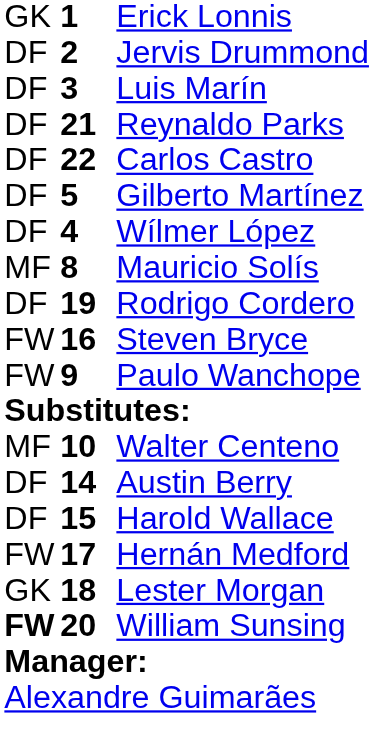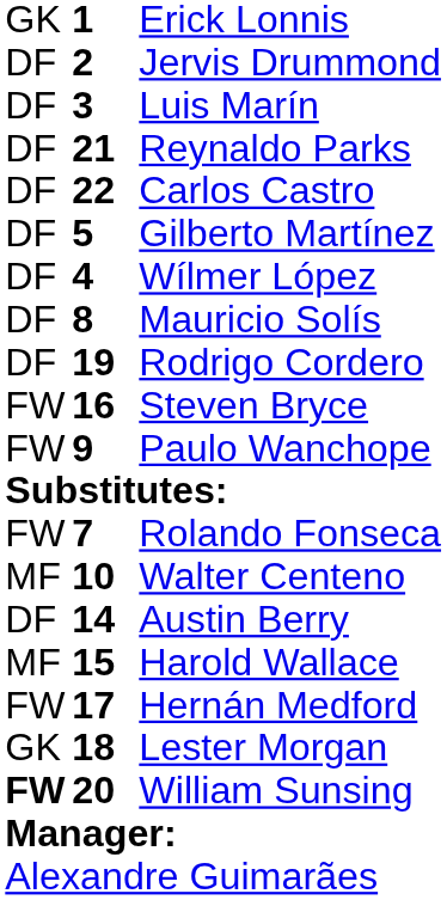Mauricio Solís | column 1: MF -> DF
+ row: FW | 7 | Rolando Fonseca
Harold Wallace | column 1: DF -> MF
